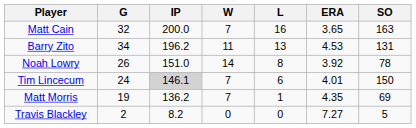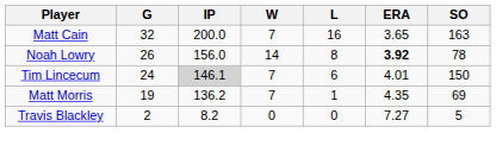- row: Barry Zito | 34 | 196.2 | 11 | 13 | 4.53 | 131
Noah Lowry | IP: 151.0 -> 156.0
Noah Lowry | ERA: normal -> bold
